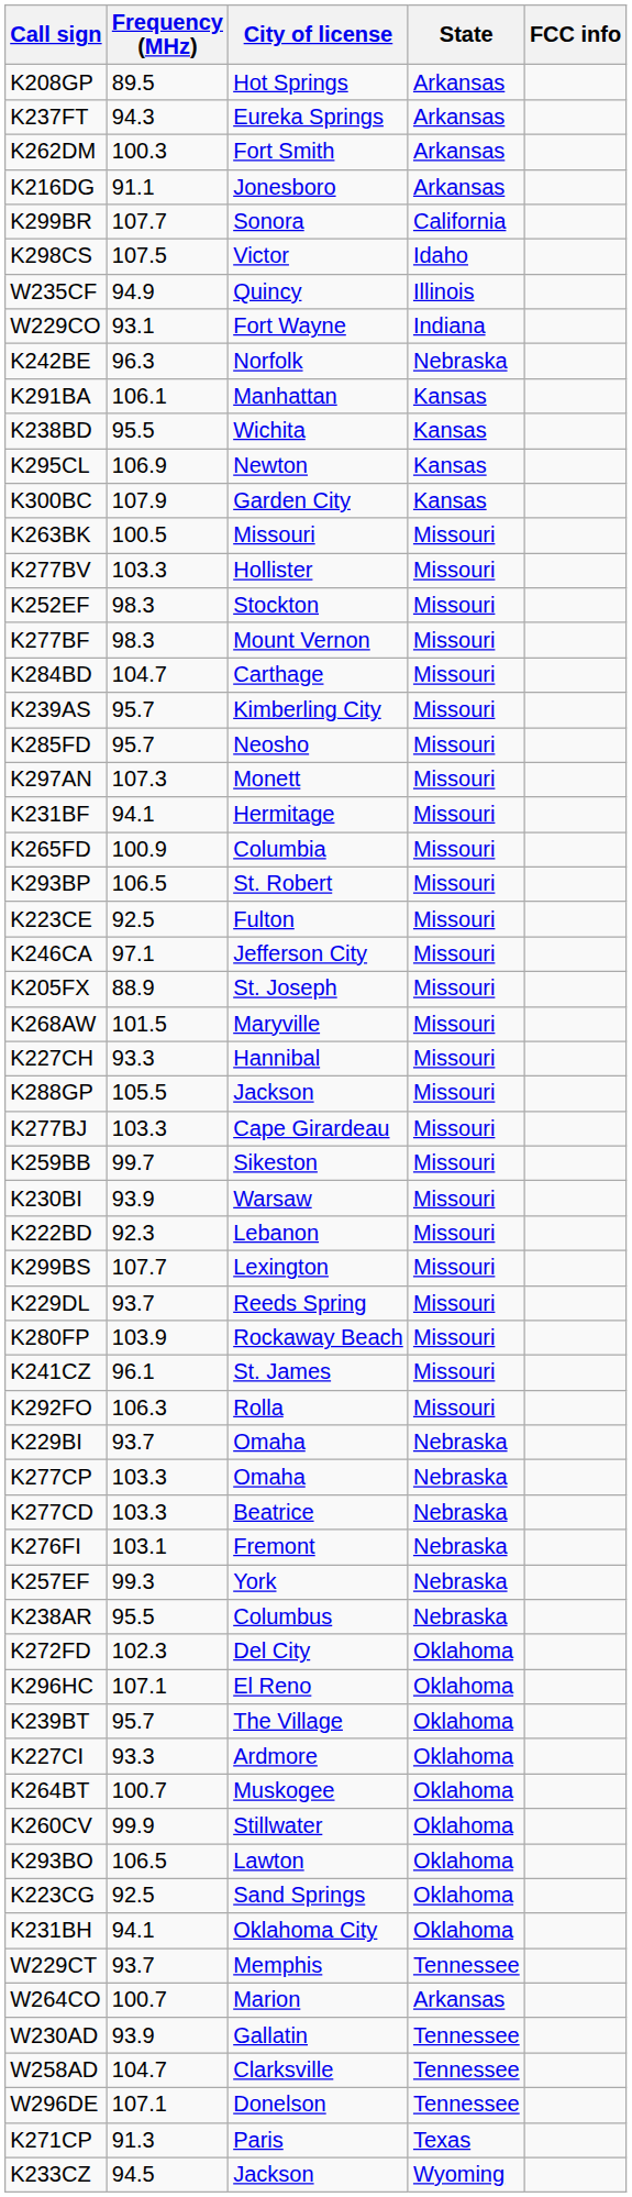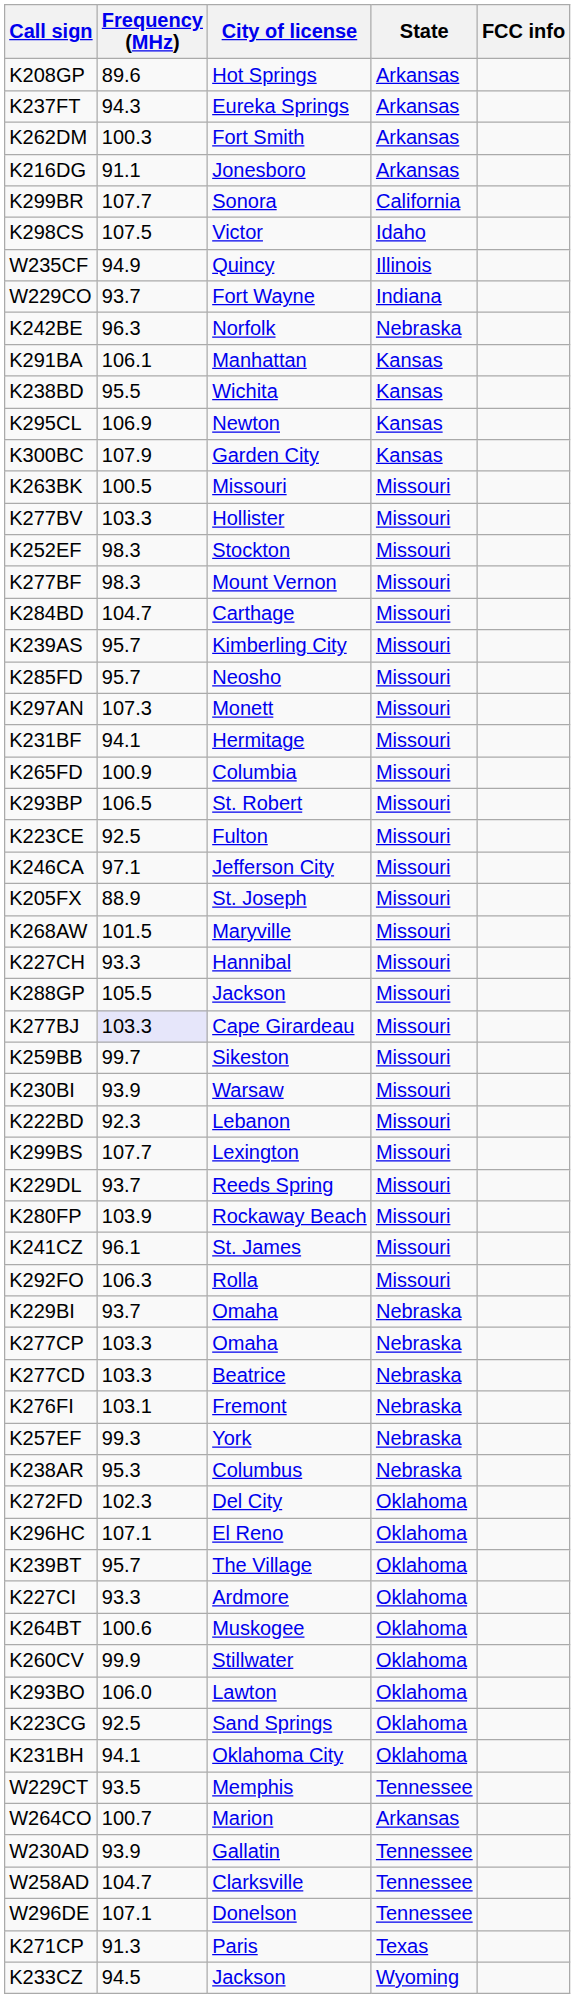K208GP | Frequency (MHz): 89.5 -> 89.6
W229CO | Frequency (MHz): 93.1 -> 93.7
K277BJ | Frequency (MHz): no background -> lavender background
K238AR | Frequency (MHz): 95.5 -> 95.3
K264BT | Frequency (MHz): 100.7 -> 100.6
K293BO | Frequency (MHz): 106.5 -> 106.0
W229CT | Frequency (MHz): 93.7 -> 93.5
